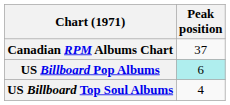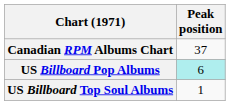US Billboard Top Soul Albums | Peak position: 4 -> 1
